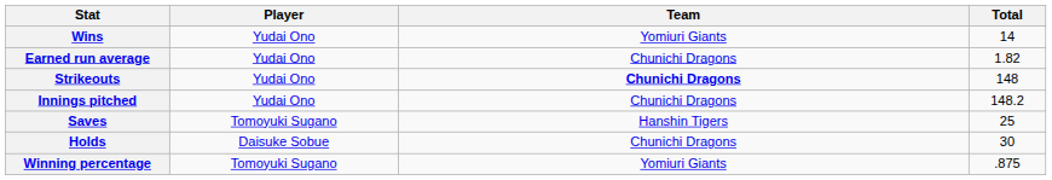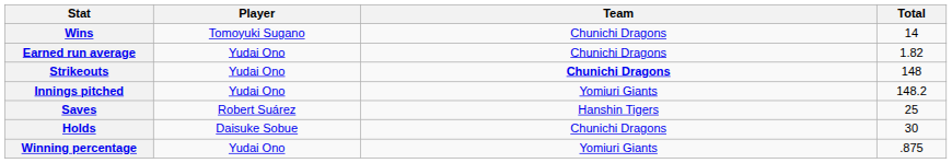Wins | Player: Yudai Ono -> Tomoyuki Sugano
Wins | Team: Yomiuri Giants -> Chunichi Dragons
Innings pitched | Team: Chunichi Dragons -> Yomiuri Giants
Saves | Player: Tomoyuki Sugano -> Robert Suárez
Winning percentage | Player: Tomoyuki Sugano -> Yudai Ono
